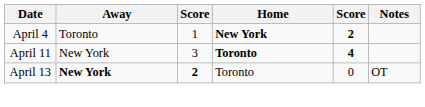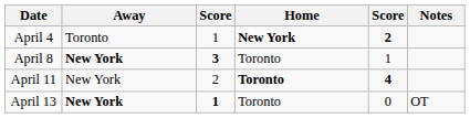+ row: April 8 | New York | 3 | Toronto | 1
April 11 | column 3: 3 -> 2
April 13 | column 3: 2 -> 1
